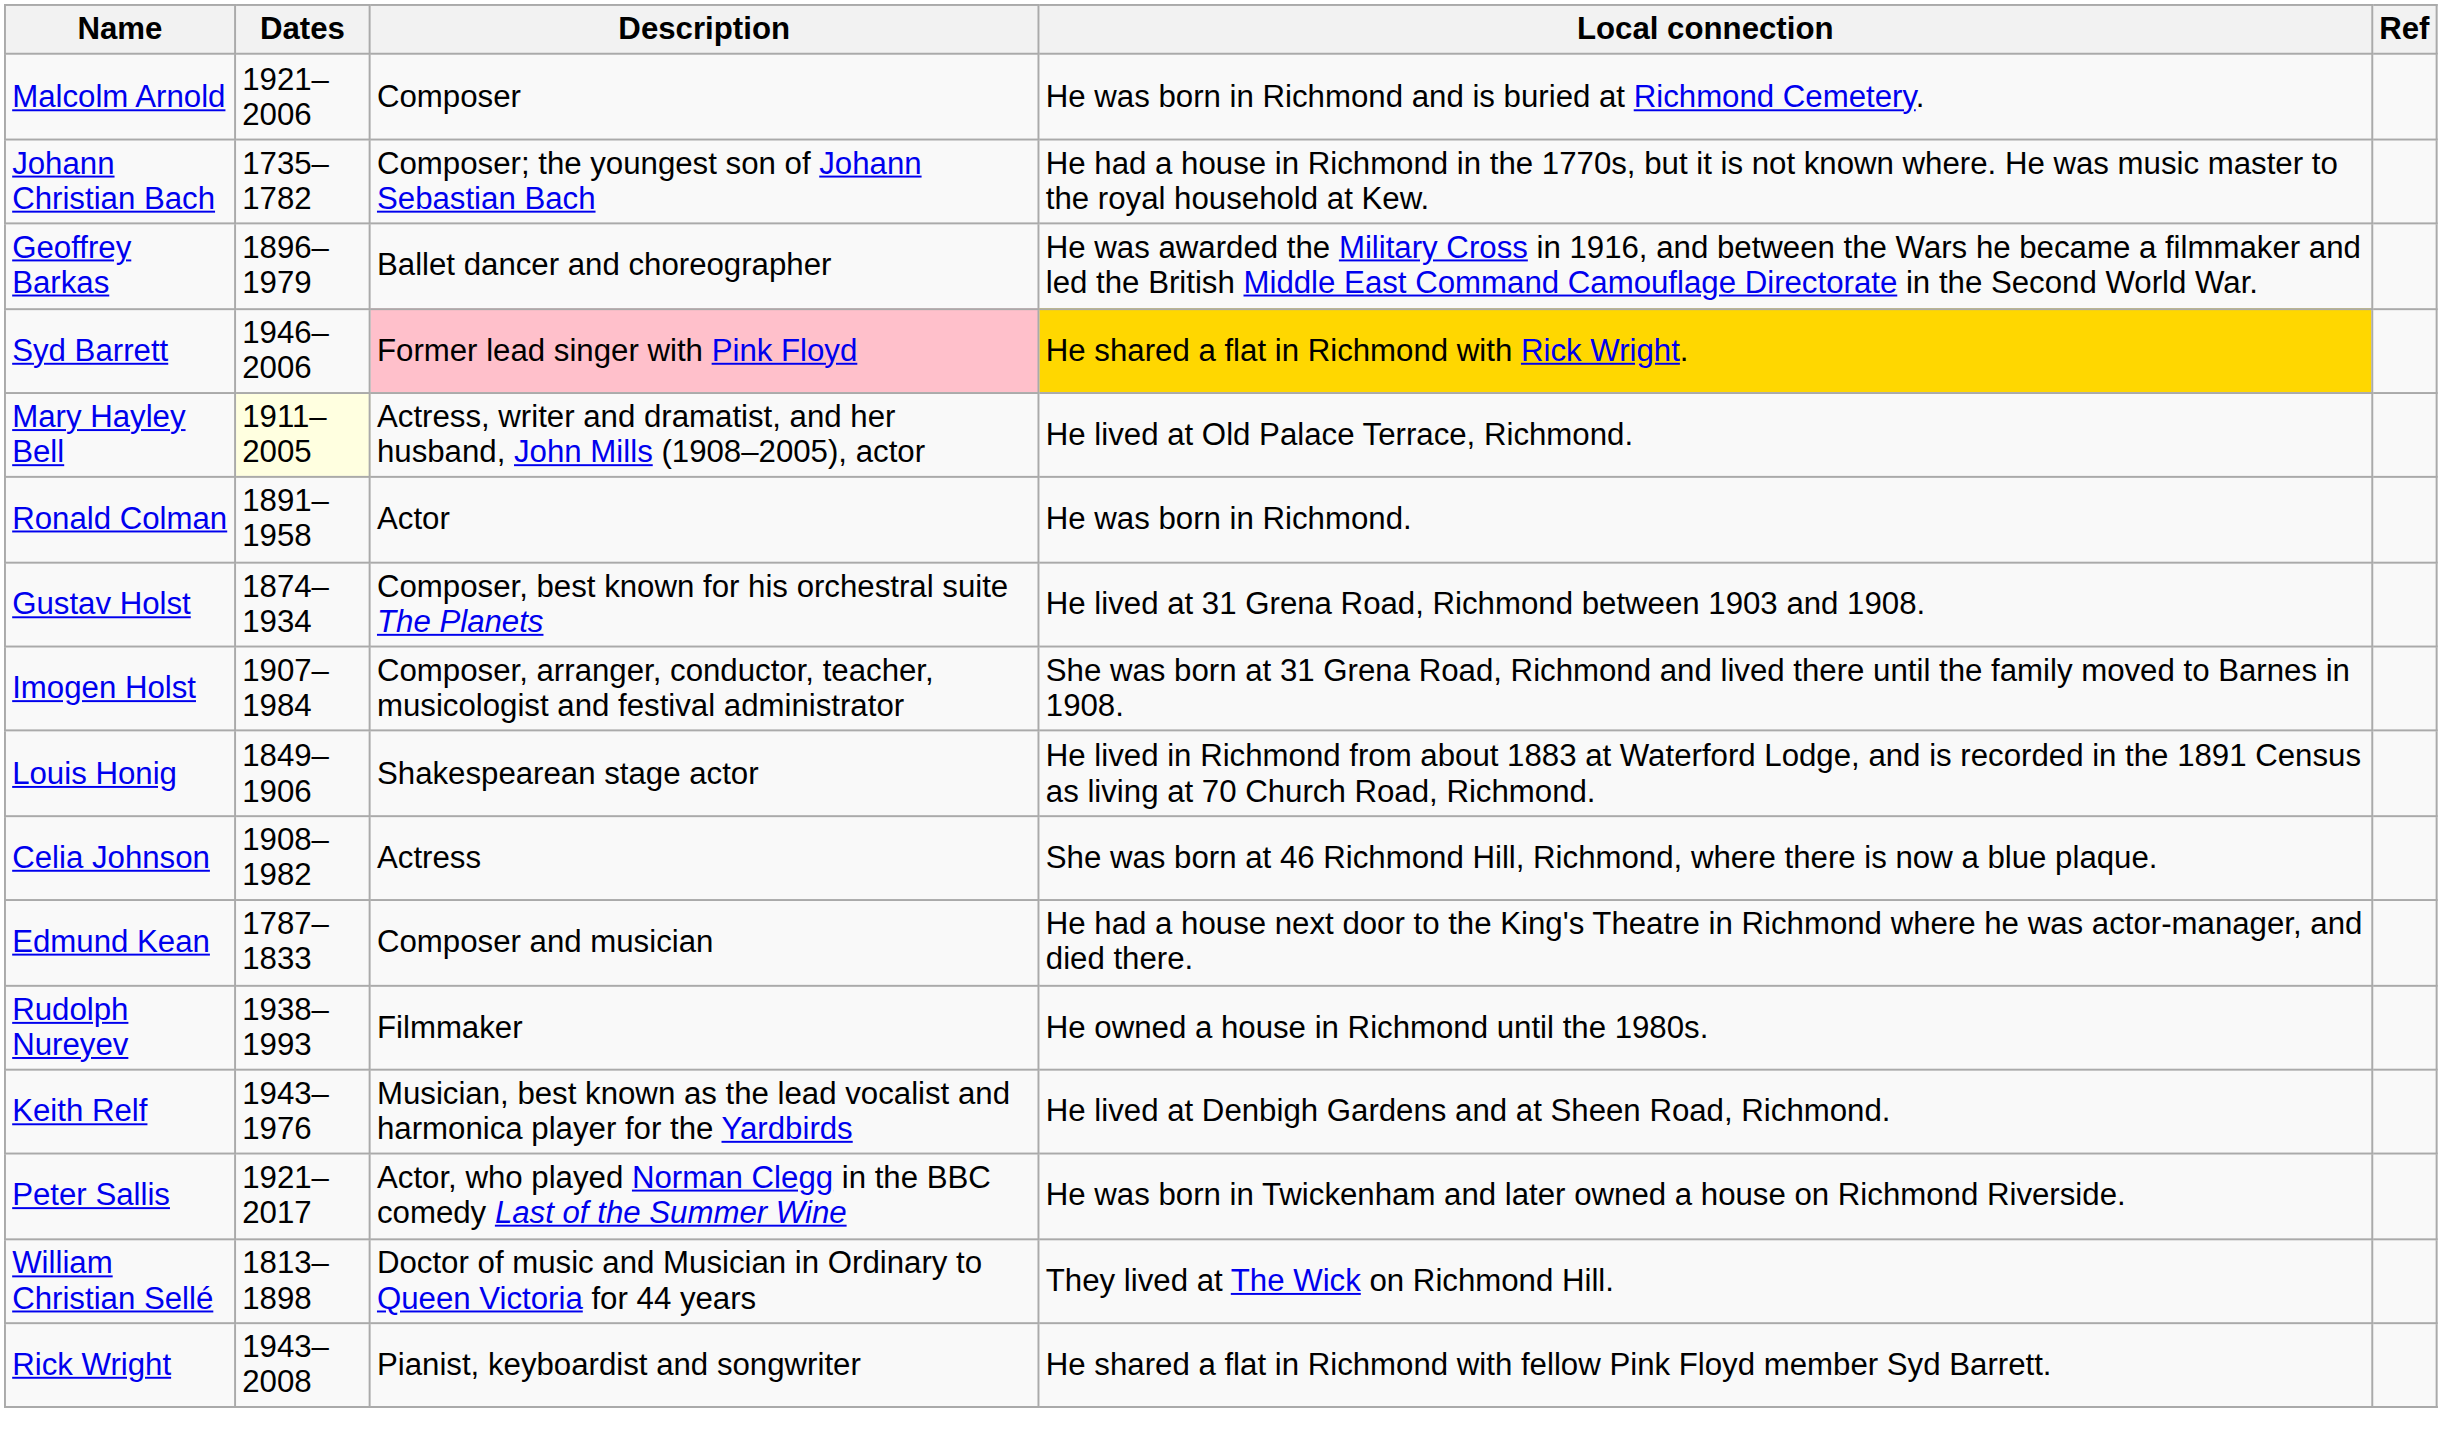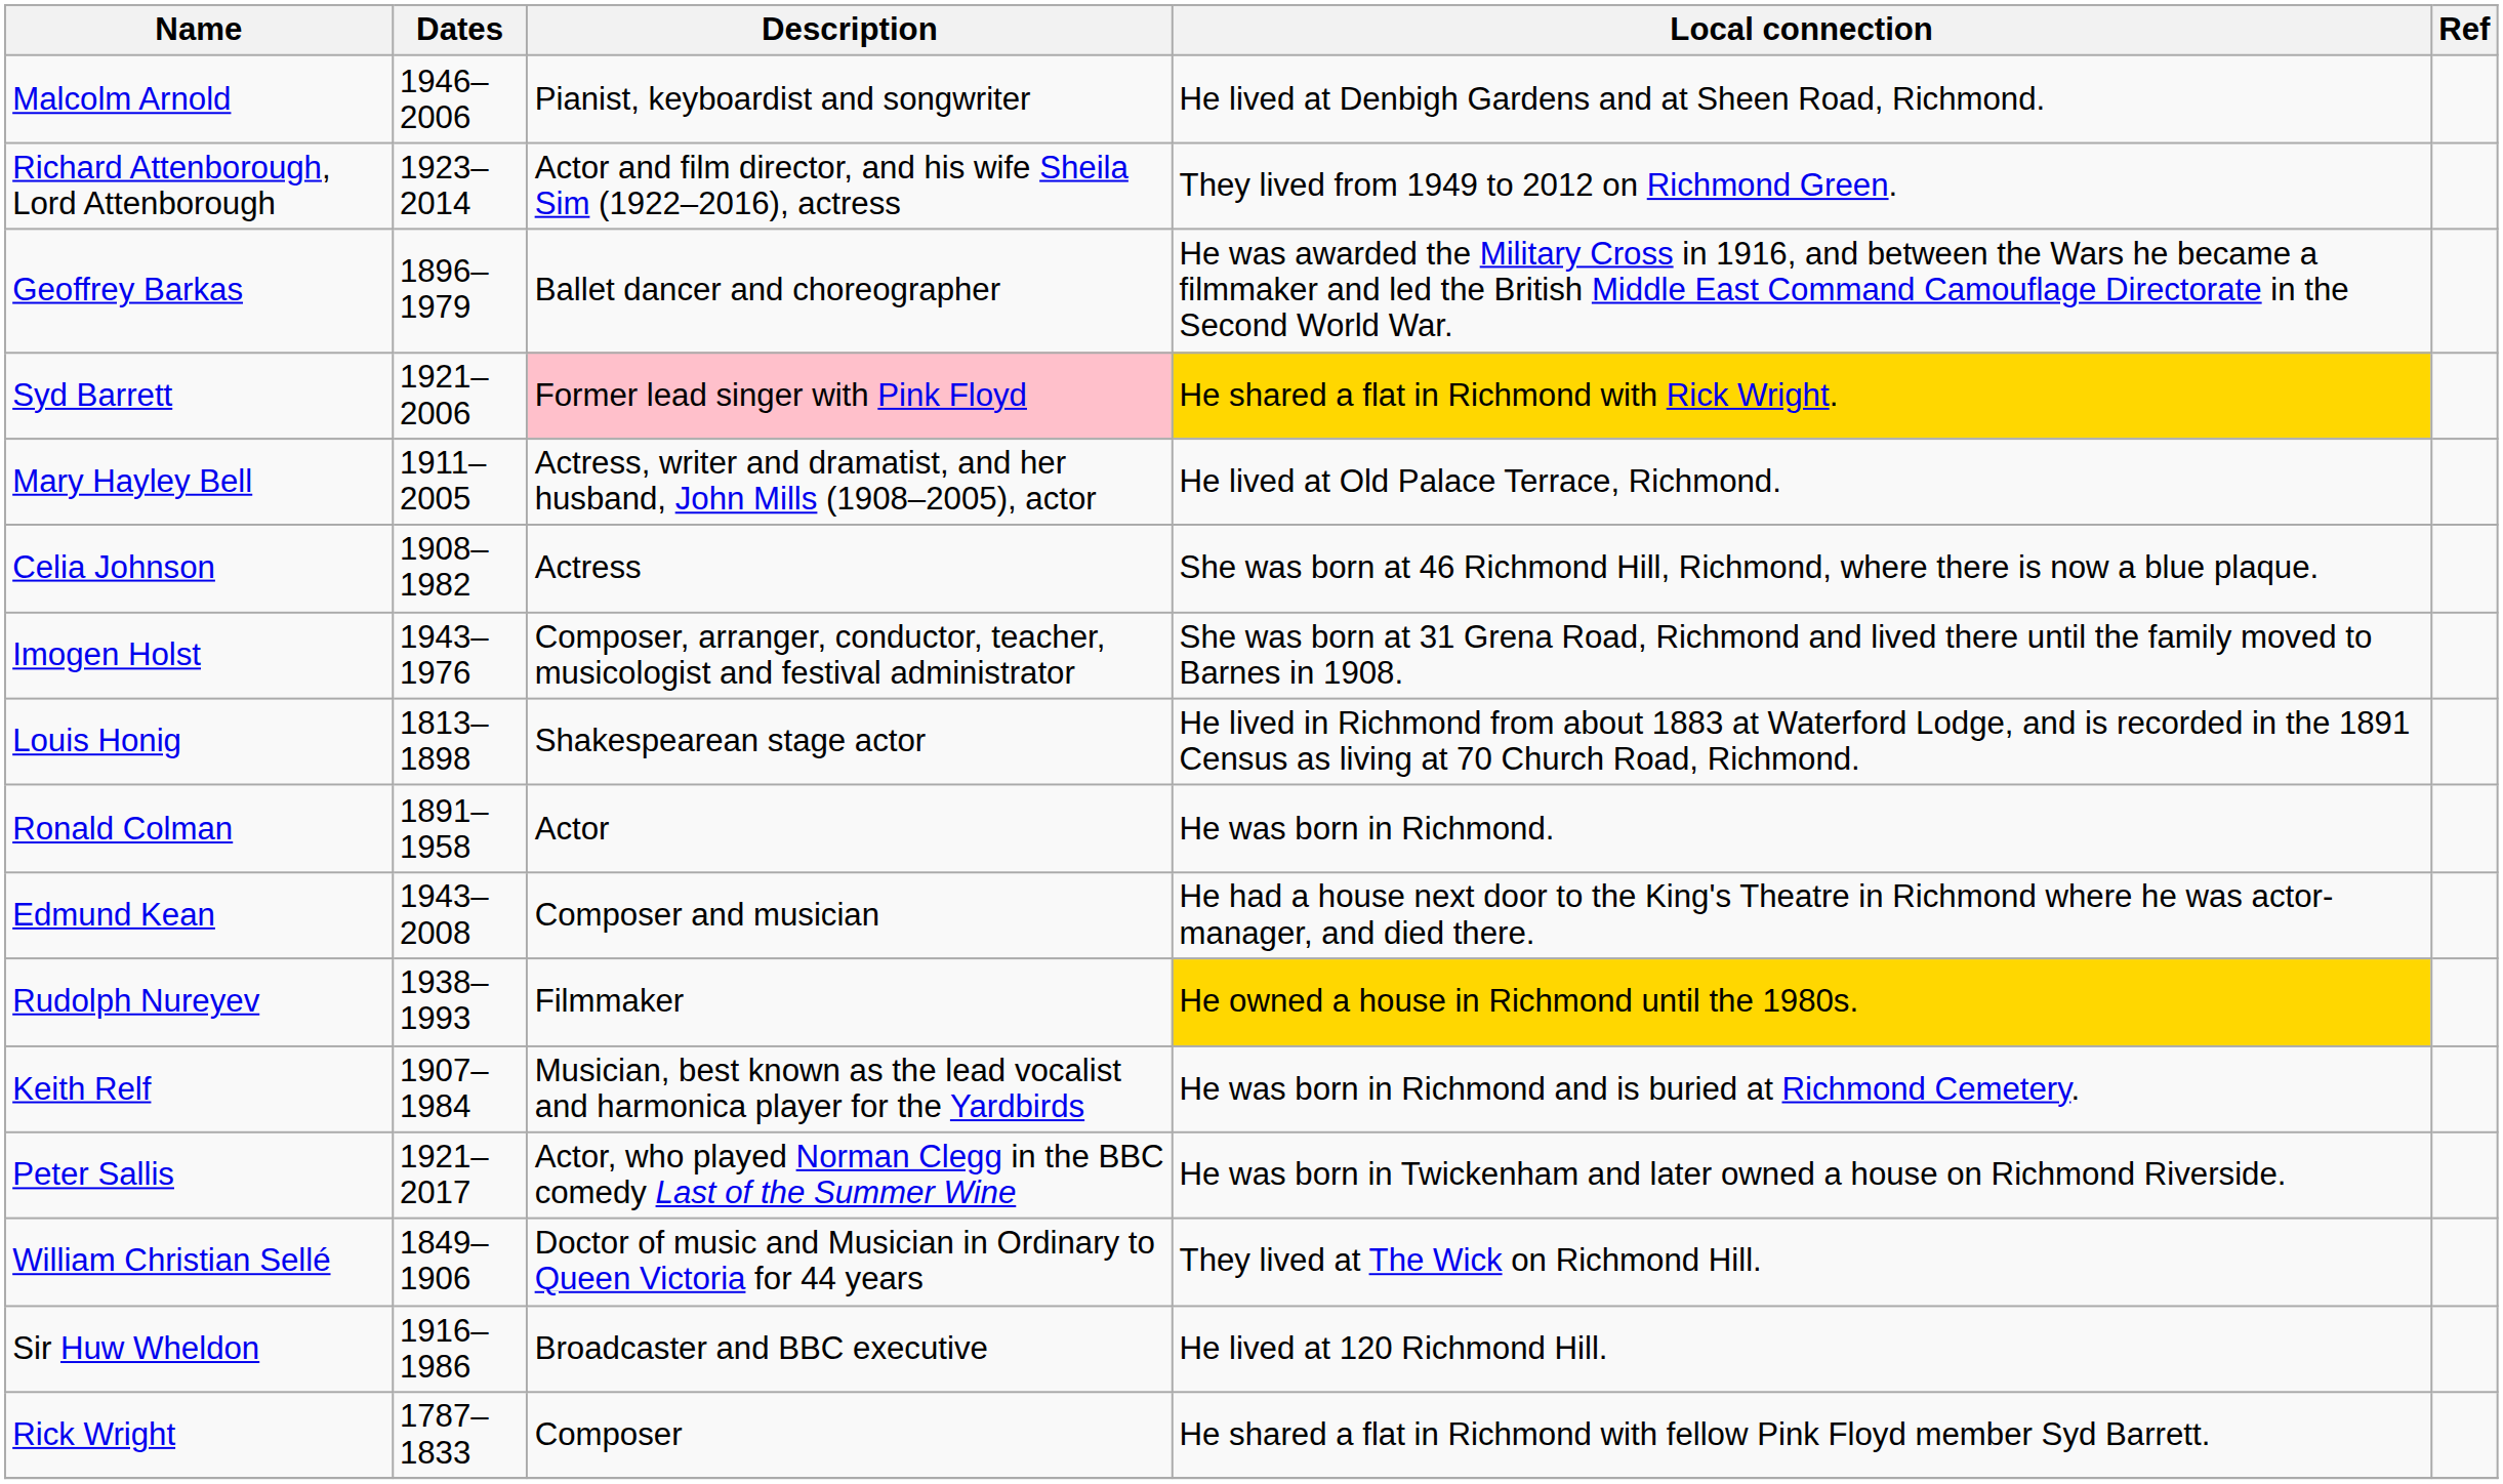Malcolm Arnold | Dates: 1921–2006 -> 1946–2006
Malcolm Arnold | Description: Composer -> Pianist, keyboardist and songwriter
Malcolm Arnold | Local connection: He was born in Richmond and is buried at Richmond Cemetery. -> He lived at Denbigh Gardens and at Sheen Road, Richmond.
+ row: Richard Attenborough, Lord Attenborough | 1923–2014 | Actor and film director, and his wife Sheila Sim (1922–2016), actress | They lived from 1949 to 2012 on Richmond Green.
- row: Johann Christian Bach | 1735–1782 | Composer; the youngest son of Johann Sebastian Bach | He had a house in Richmond in the 1770s, but it is not known where. He was music master to the royal household at Kew.
Syd Barrett | Dates: 1946–2006 -> 1921–2006
Mary Hayley Bell | Dates: lightyellow background -> no background
rows swapped: Ronald Colman <-> Celia Johnson
- row: Gustav Holst | 1874–1934 | Composer, best known for his orchestral suite The Planets | He lived at 31 Grena Road, Richmond between 1903 and 1908.
Imogen Holst | Dates: 1907–1984 -> 1943–1976
Louis Honig | Dates: 1849–1906 -> 1813–1898
Edmund Kean | Dates: 1787–1833 -> 1943–2008
Rudolph Nureyev | Local connection: no background -> gold background
Keith Relf | Dates: 1943–1976 -> 1907–1984
Keith Relf | Local connection: He lived at Denbigh Gardens and at Sheen Road, Richmond. -> He was born in Richmond and is buried at Richmond Cemetery.
William Christian Sellé | Dates: 1813–1898 -> 1849–1906
+ row: Sir Huw Wheldon | 1916–1986 | Broadcaster and BBC executive | He lived at 120 Richmond Hill.
Rick Wright | Dates: 1943–2008 -> 1787–1833
Rick Wright | Description: Pianist, keyboardist and songwriter -> Composer
